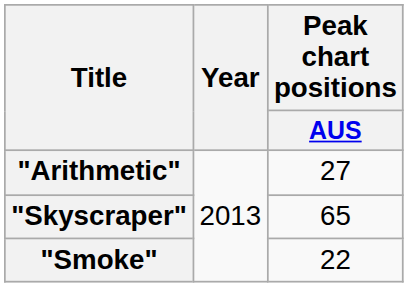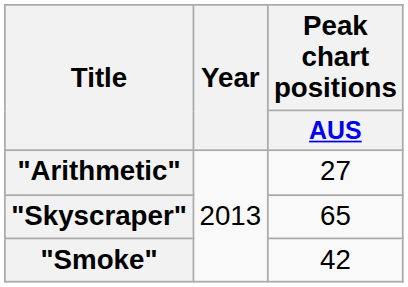"Smoke" | Peak chart positions / AUS: 22 -> 42
